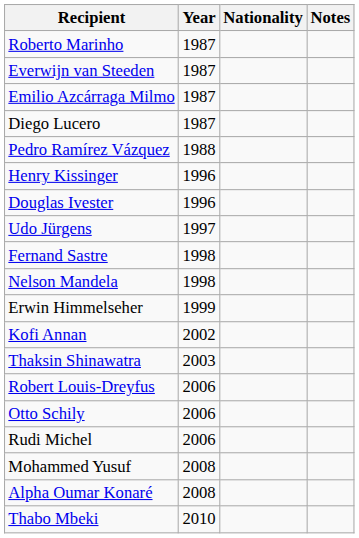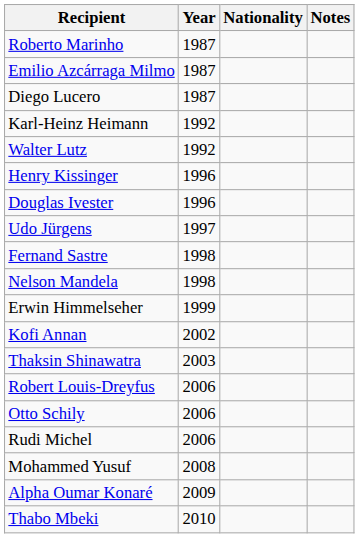- row: Everwijn van Steeden | 1987
- row: Pedro Ramírez Vázquez | 1988
+ row: Karl-Heinz Heimann | 1992
+ row: Walter Lutz | 1992
Alpha Oumar Konaré | Year: 2008 -> 2009
